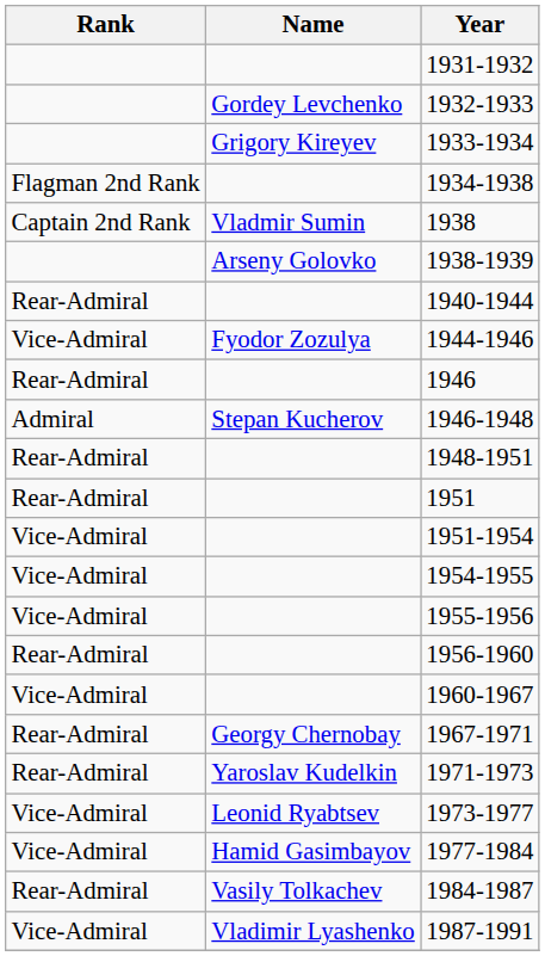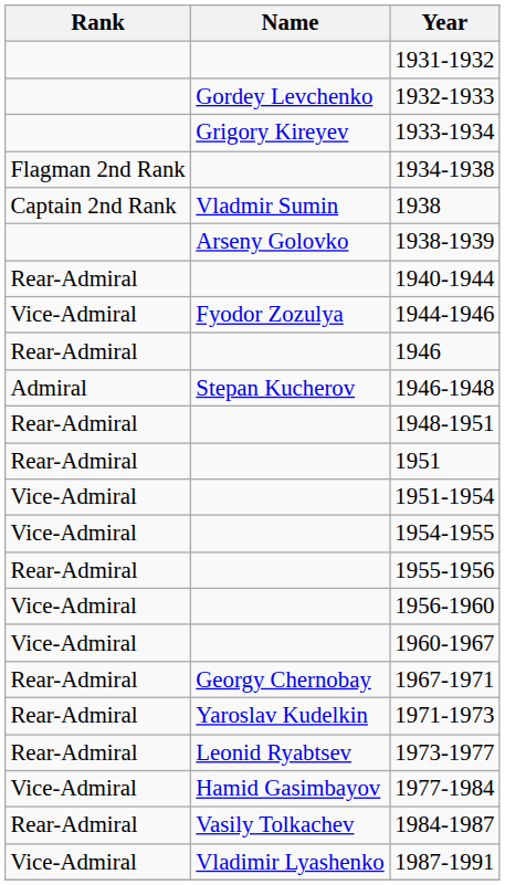1955-1956 | Rank: Vice-Admiral -> Rear-Admiral
1956-1960 | Rank: Rear-Admiral -> Vice-Admiral
1973-1977 | Rank: Vice-Admiral -> Rear-Admiral
